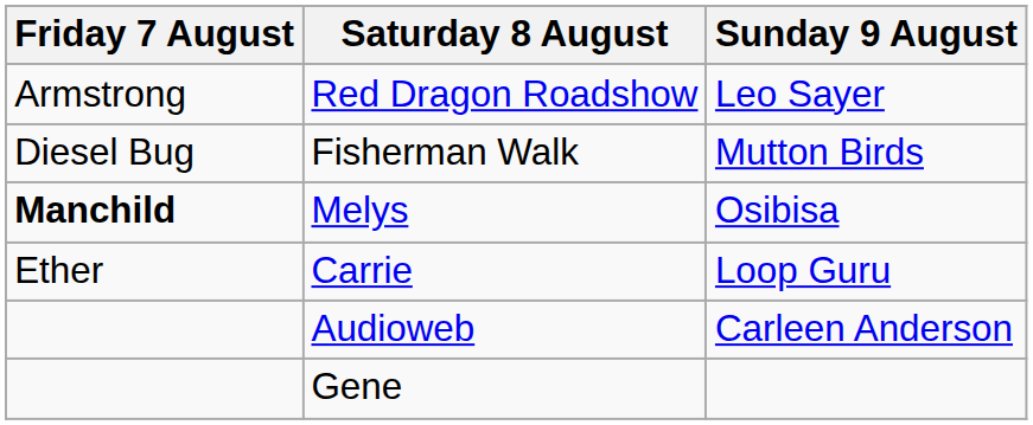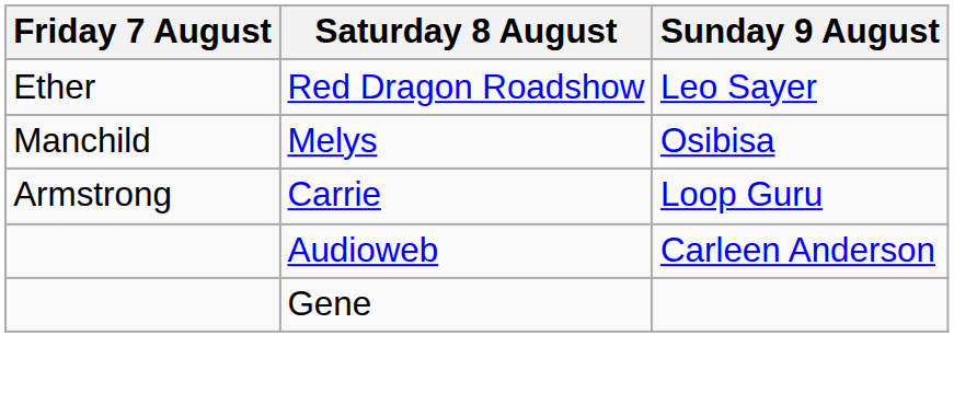Red Dragon Roadshow | Friday 7 August: Armstrong -> Ether
- row: Diesel Bug | Fisherman Walk | Mutton Birds
Melys | Friday 7 August: bold -> normal
Carrie | Friday 7 August: Ether -> Armstrong
